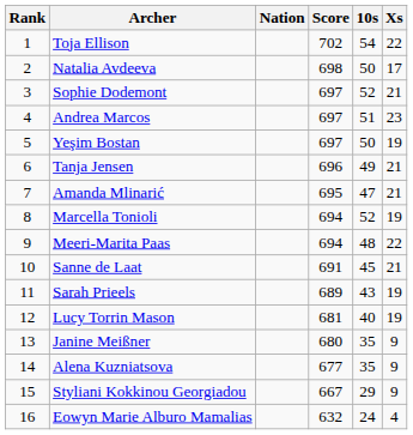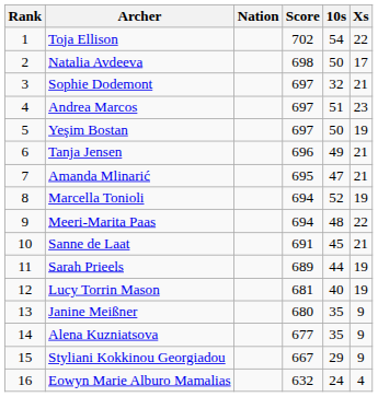Sophie Dodemont | 10s: 52 -> 32
Sarah Prieels | 10s: 43 -> 44
